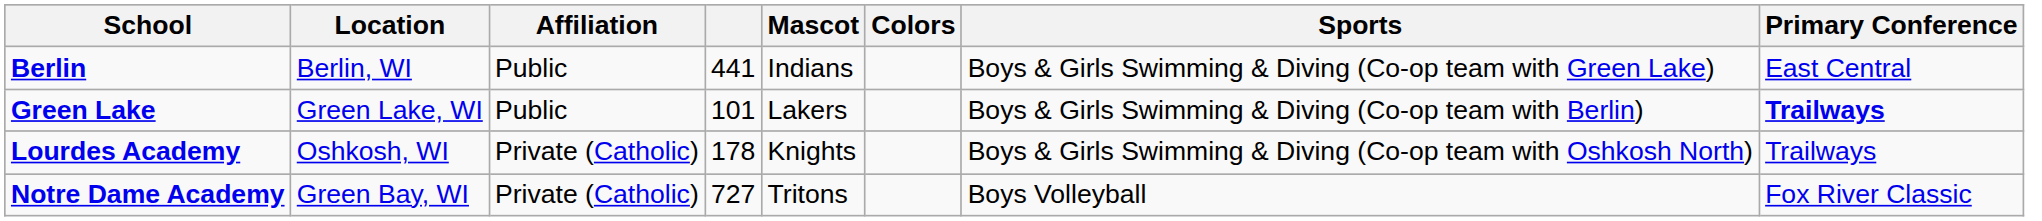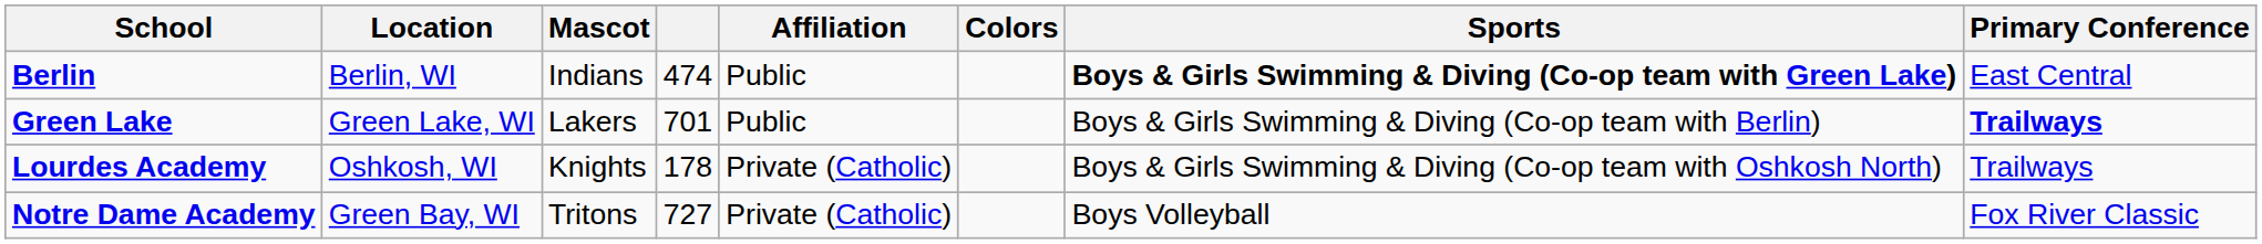columns swapped: Affiliation <-> Mascot
Berlin | column 4: 441 -> 474
Berlin | Sports: normal -> bold
Green Lake | column 4: 101 -> 701
